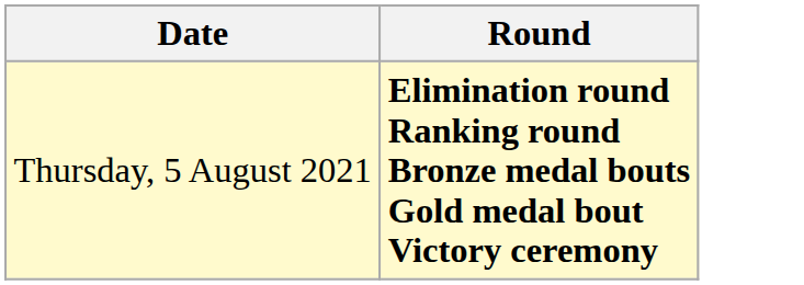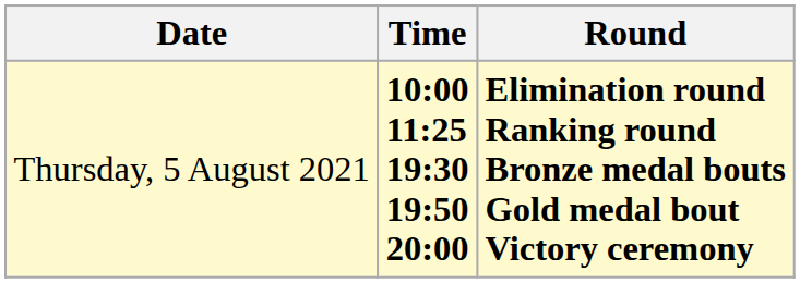+ column: Time | 10:00 11:25 19:30 19:50 20:00
